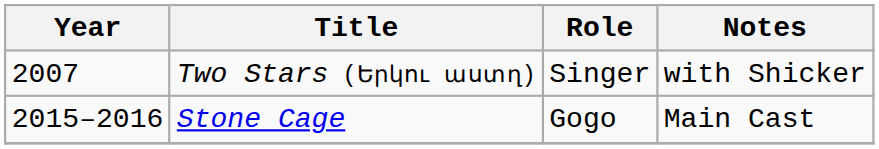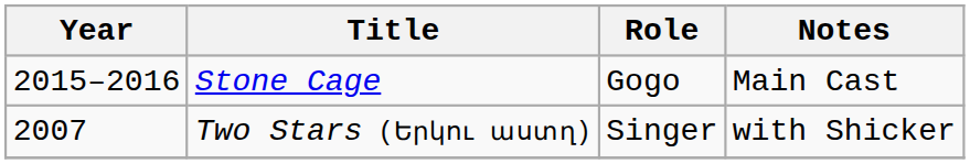rows swapped: Two Stars (Երկու աստղ) <-> Stone Cage
